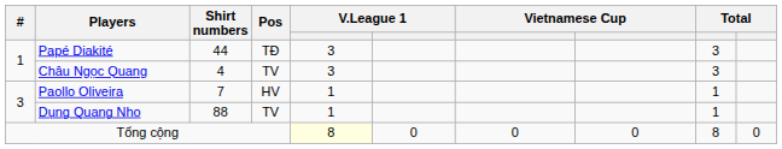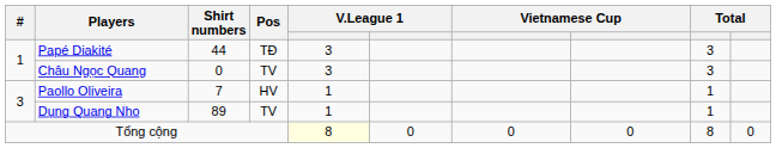Châu Ngọc Quang | Shirt numbers: 4 -> 0
Dụng Quang Nho | Shirt numbers: 88 -> 89
